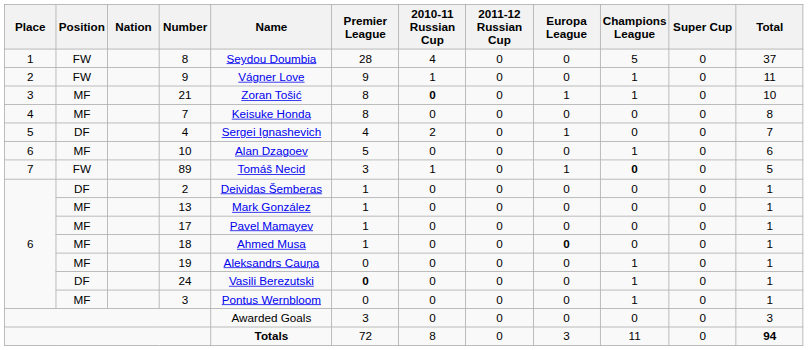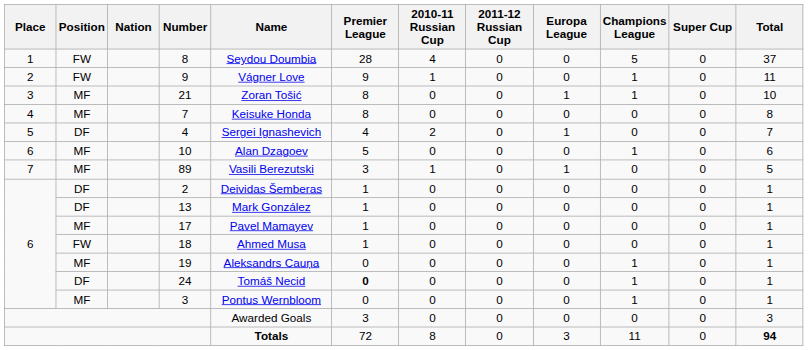21 | 2010-11 Russian Cup: bold -> normal
89 | Position: FW -> MF
89 | Name: Tomáš Necid -> Vasili Berezutski
89 | Champions League: bold -> normal
13 | Position: MF -> DF
18 | Position: MF -> FW
18 | Europa League: bold -> normal
24 | Name: Vasili Berezutski -> Tomáš Necid
